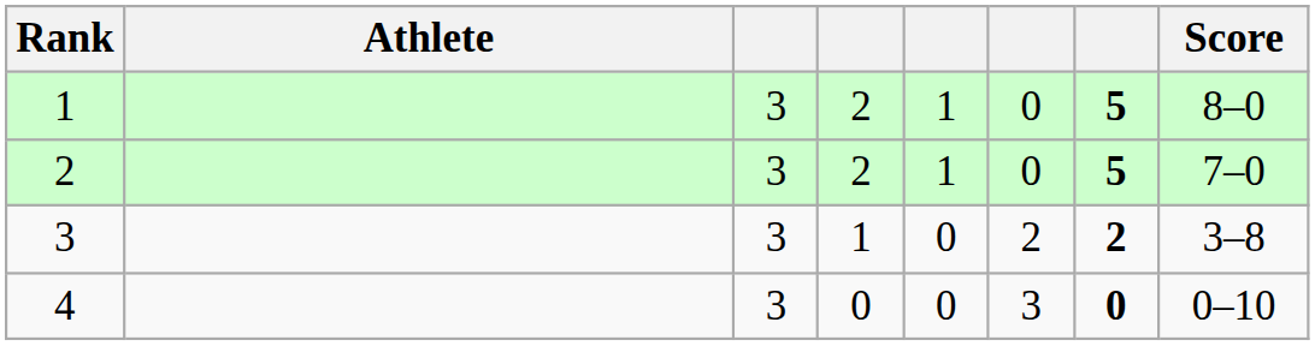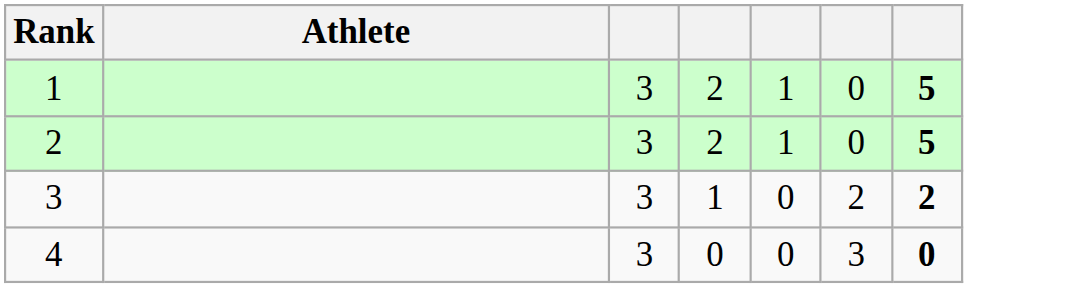- column: Score | 8–0 | 7–0 | 3–8 | 0–10
